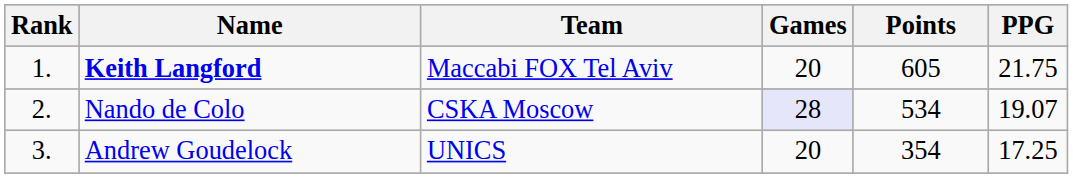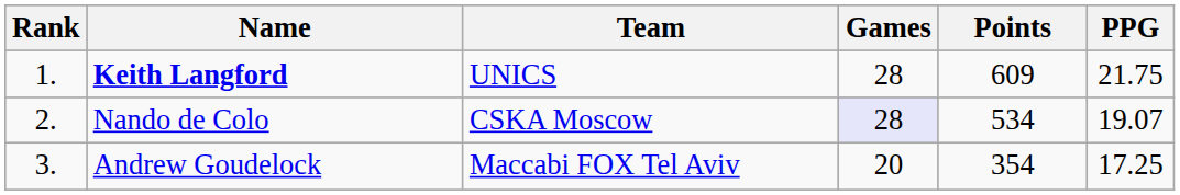Keith Langford | Team: Maccabi FOX Tel Aviv -> UNICS
Keith Langford | Games: 20 -> 28
Keith Langford | Points: 605 -> 609
Andrew Goudelock | Team: UNICS -> Maccabi FOX Tel Aviv
